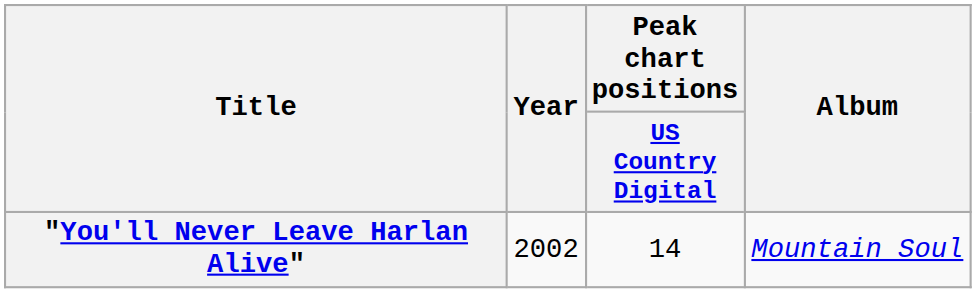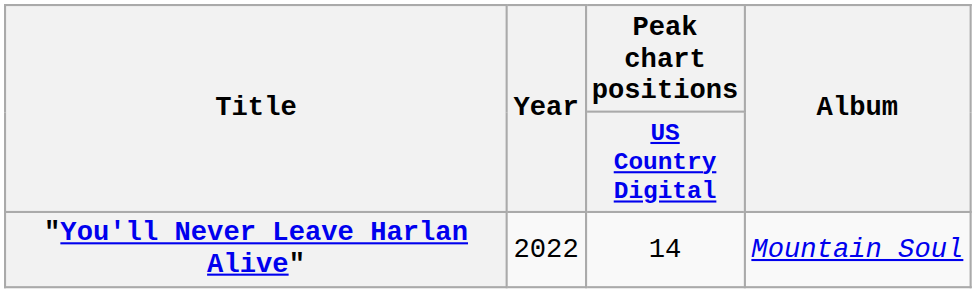"You'll Never Leave Harlan Alive" | Year: 2002 -> 2022
